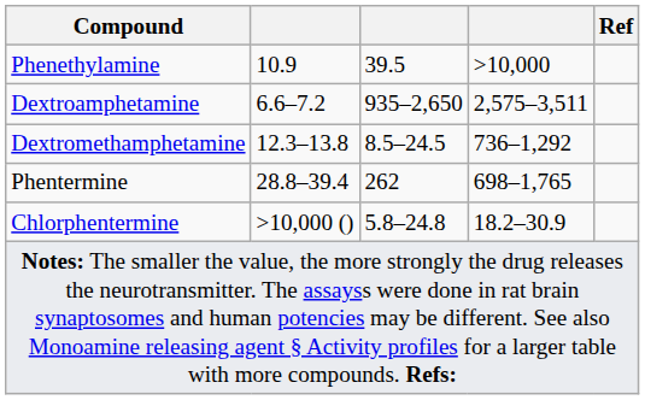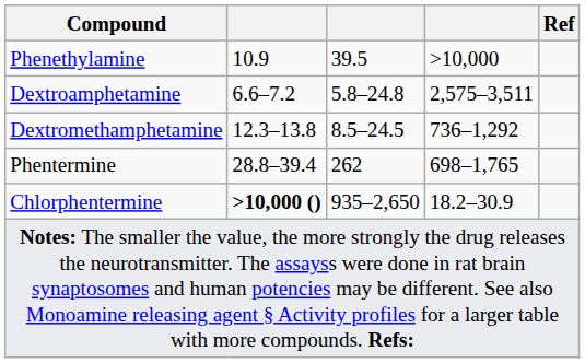Dextroamphetamine | column 3: 935–2,650 -> 5.8–24.8
Chlorphentermine | column 2: normal -> bold
Chlorphentermine | column 3: 5.8–24.8 -> 935–2,650
